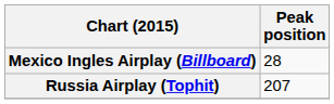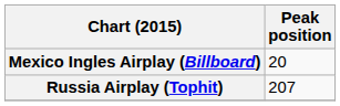Mexico Ingles Airplay (Billboard) | Peak position: 28 -> 20
